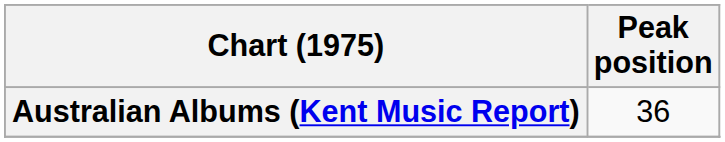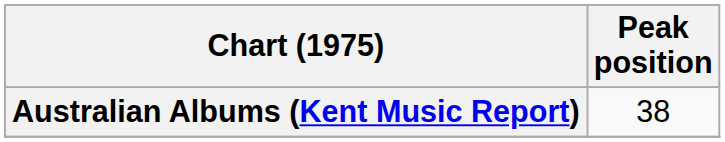Australian Albums (Kent Music Report) | Peak position: 36 -> 38
